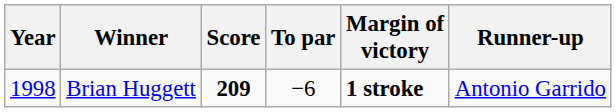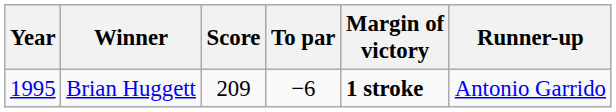Brian Huggett | Year: 1998 -> 1995
Brian Huggett | Score: bold -> normal
